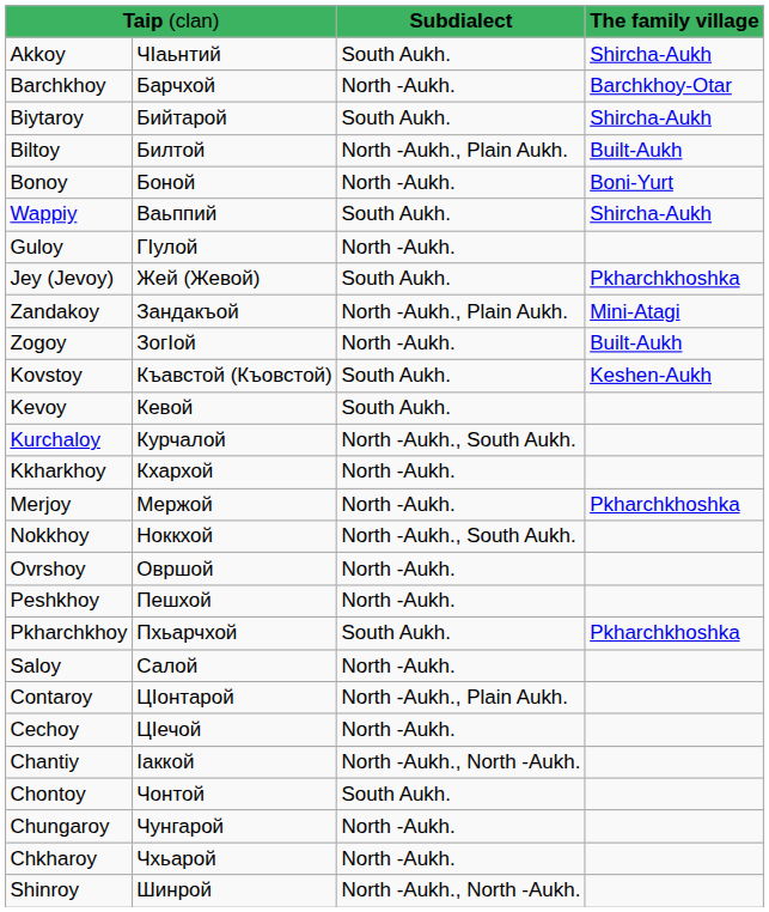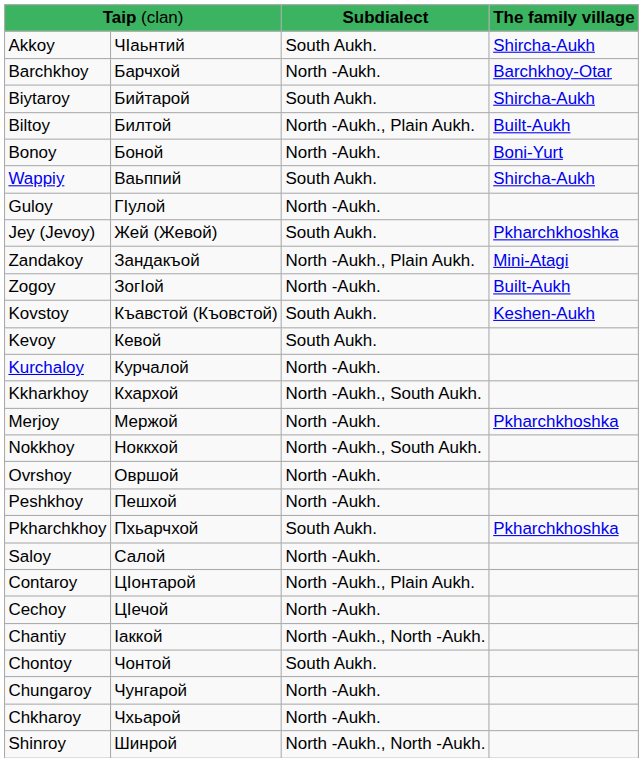Kurchaloy | column 3: North -Aukh., South Aukh. -> North -Aukh.
Kkharkhoy | column 3: North -Aukh. -> North -Aukh., South Aukh.
